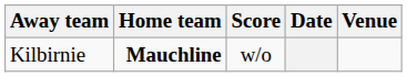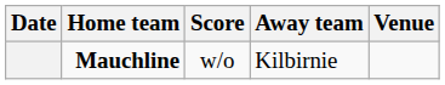columns swapped: Date <-> Away team
